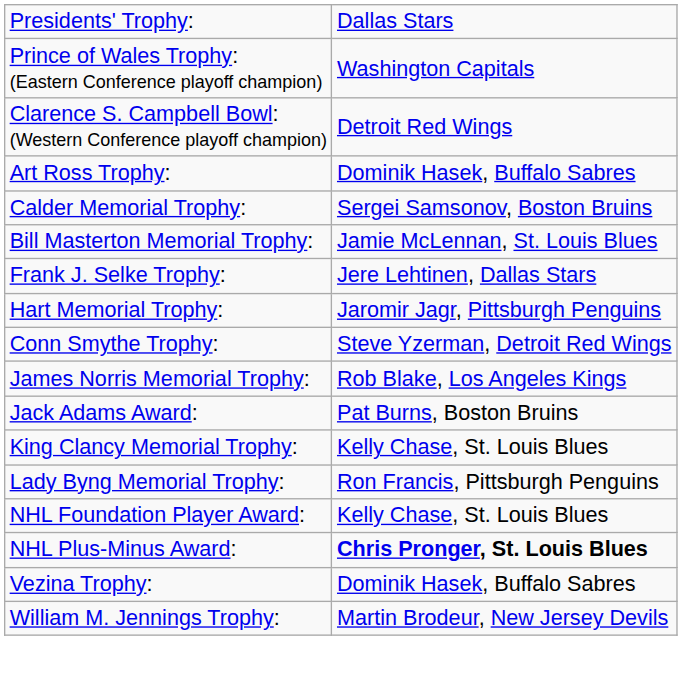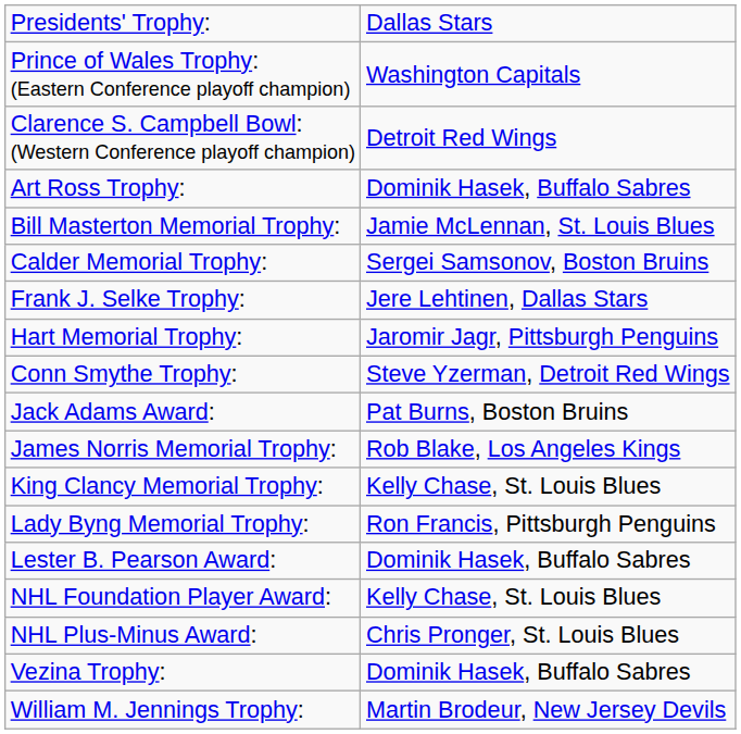rows swapped: Bill Masterton Memorial Trophy: <-> Calder Memorial Trophy:
rows swapped: Jack Adams Award: <-> James Norris Memorial Trophy:
+ row: Lester B. Pearson Award: | Dominik Hasek, Buffalo Sabres
NHL Plus-Minus Award: | column 2: bold -> normal
